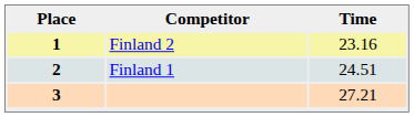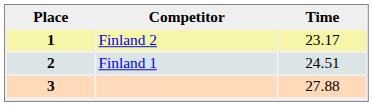1 | Time: 23.16 -> 23.17
3 | Time: 27.21 -> 27.88
